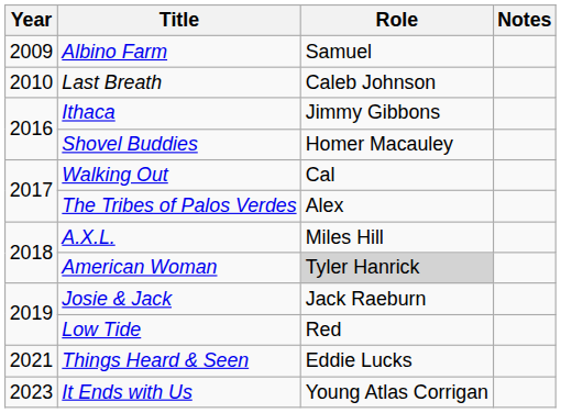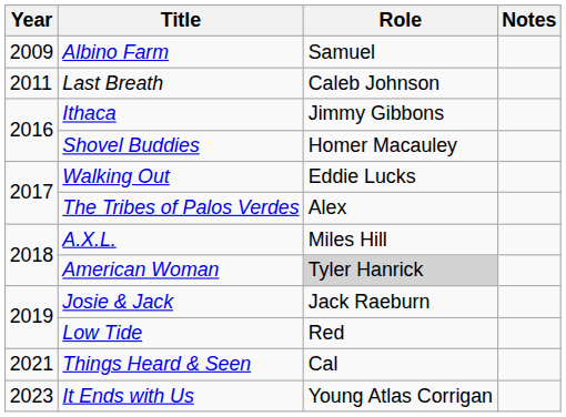Last Breath | Year: 2010 -> 2011
Walking Out | Role: Cal -> Eddie Lucks
Things Heard & Seen | Role: Eddie Lucks -> Cal
